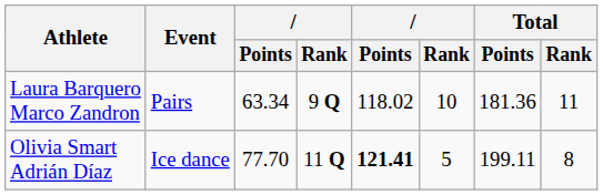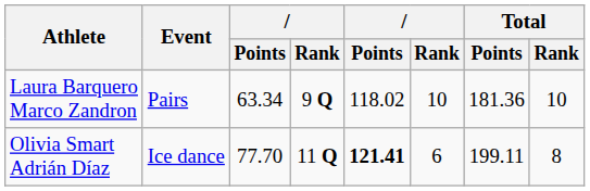Laura Barquero Marco Zandron | Total / Rank: 11 -> 10
Olivia Smart Adrián Díaz | column 6: 5 -> 6
